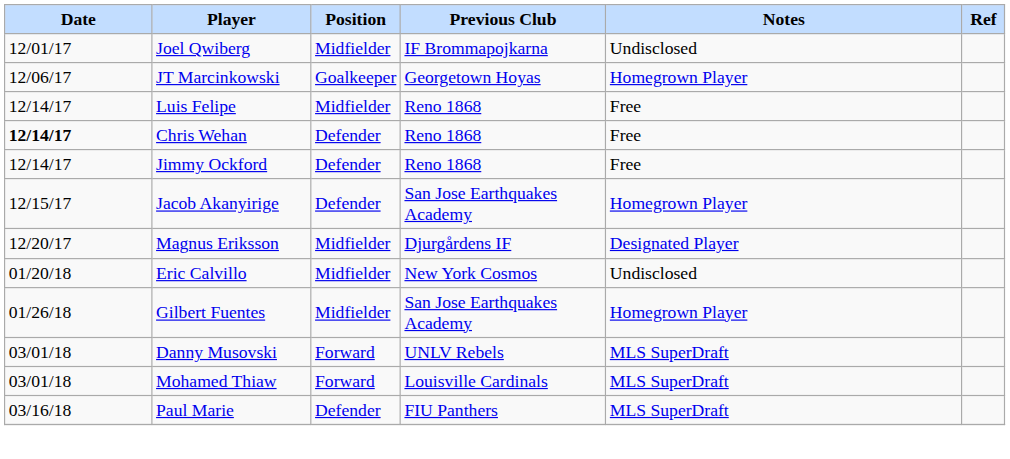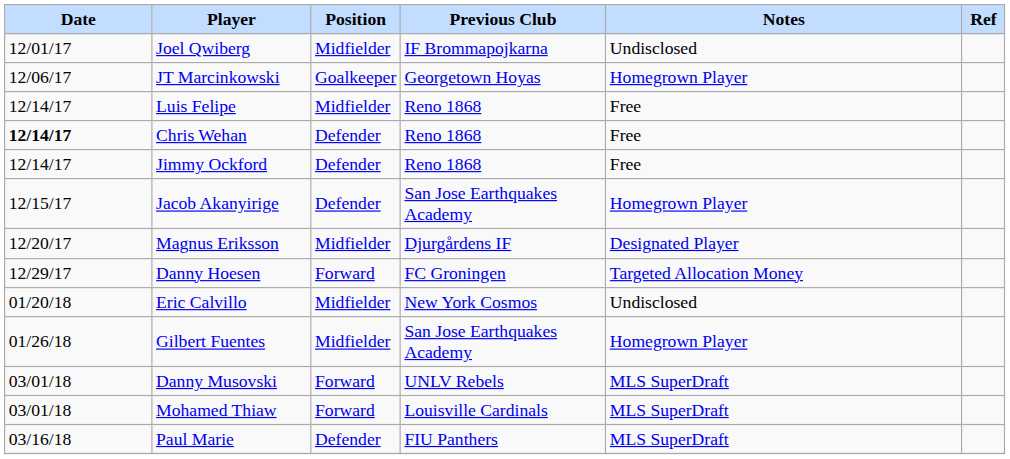+ row: 12/29/17 | Danny Hoesen | Forward | FC Groningen | Targeted Allocation Money
